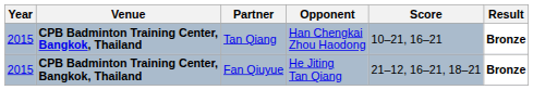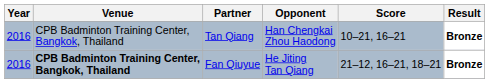Tan Qiang | Year: 2015 -> 2016
Tan Qiang | Venue: bold -> normal
Fan Qiuyue | Year: 2015 -> 2016
